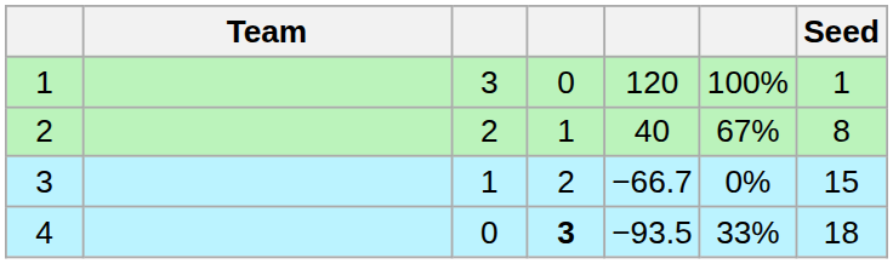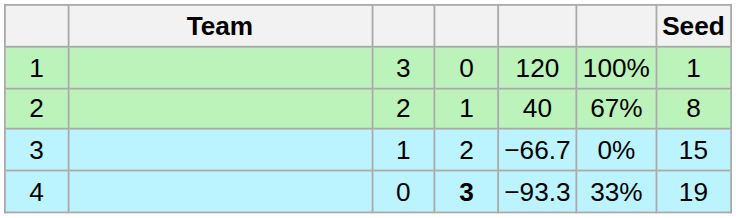4 | column 5: −93.5 -> −93.3
4 | Seed: 18 -> 19
